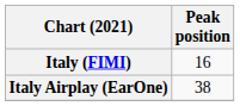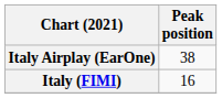rows swapped: Italy (FIMI) <-> Italy Airplay (EarOne)
